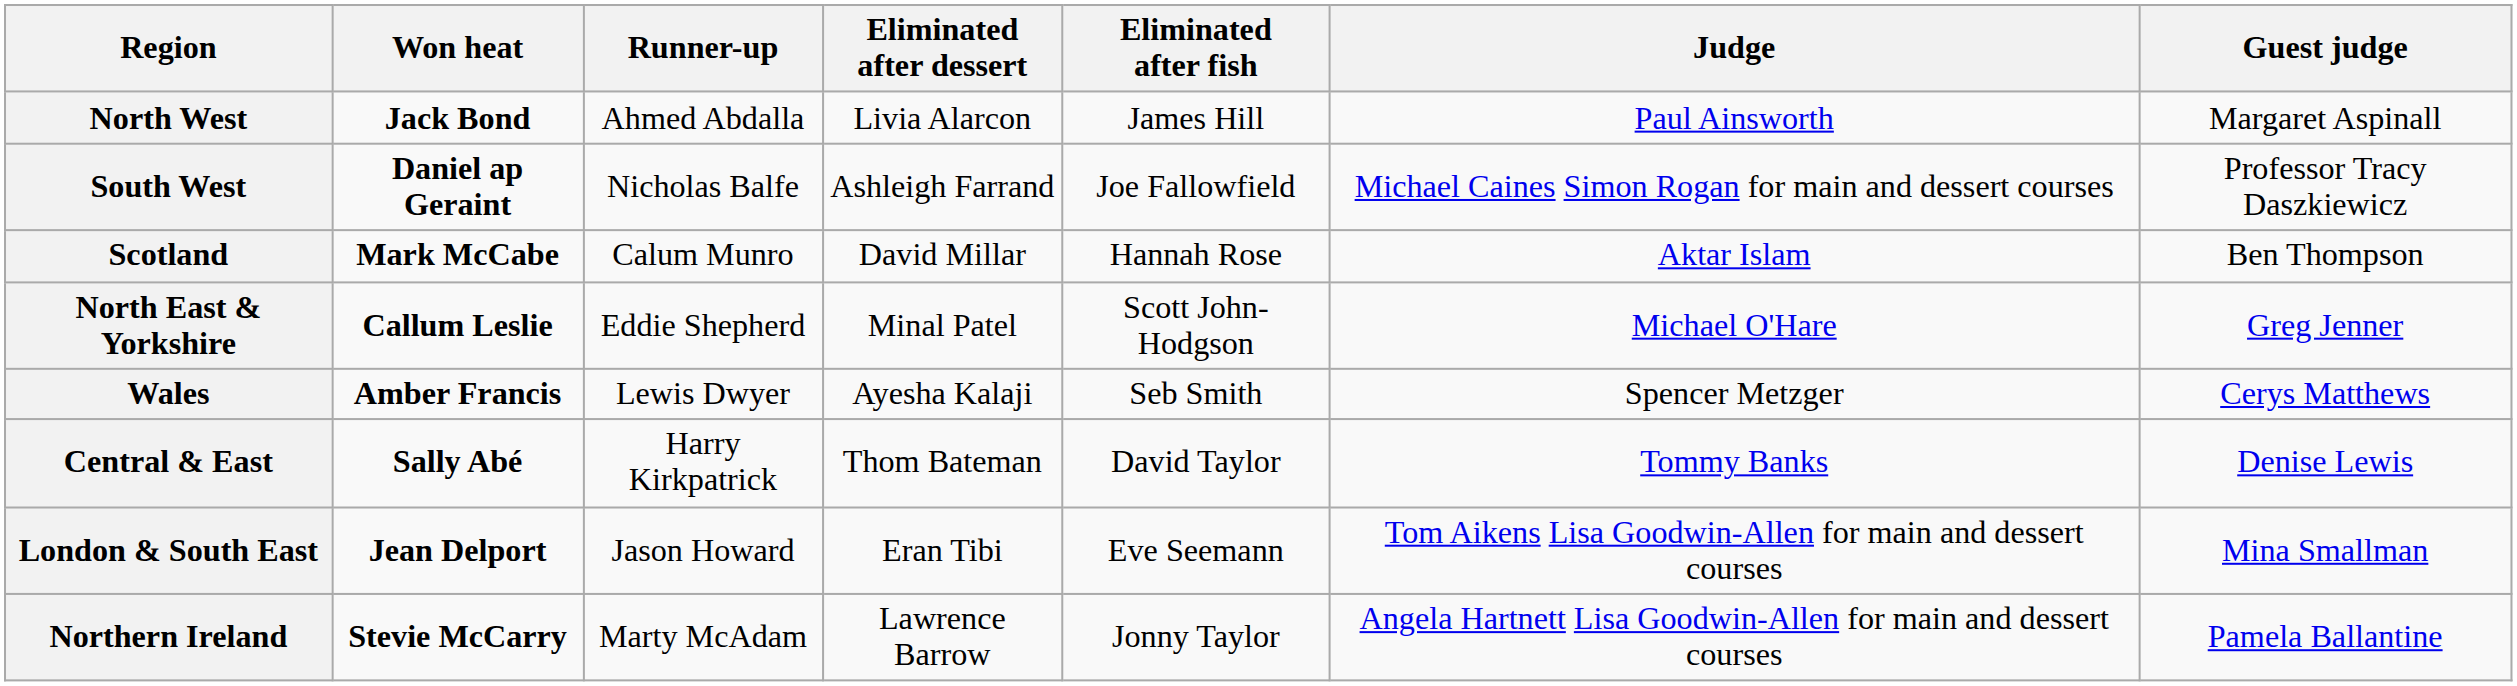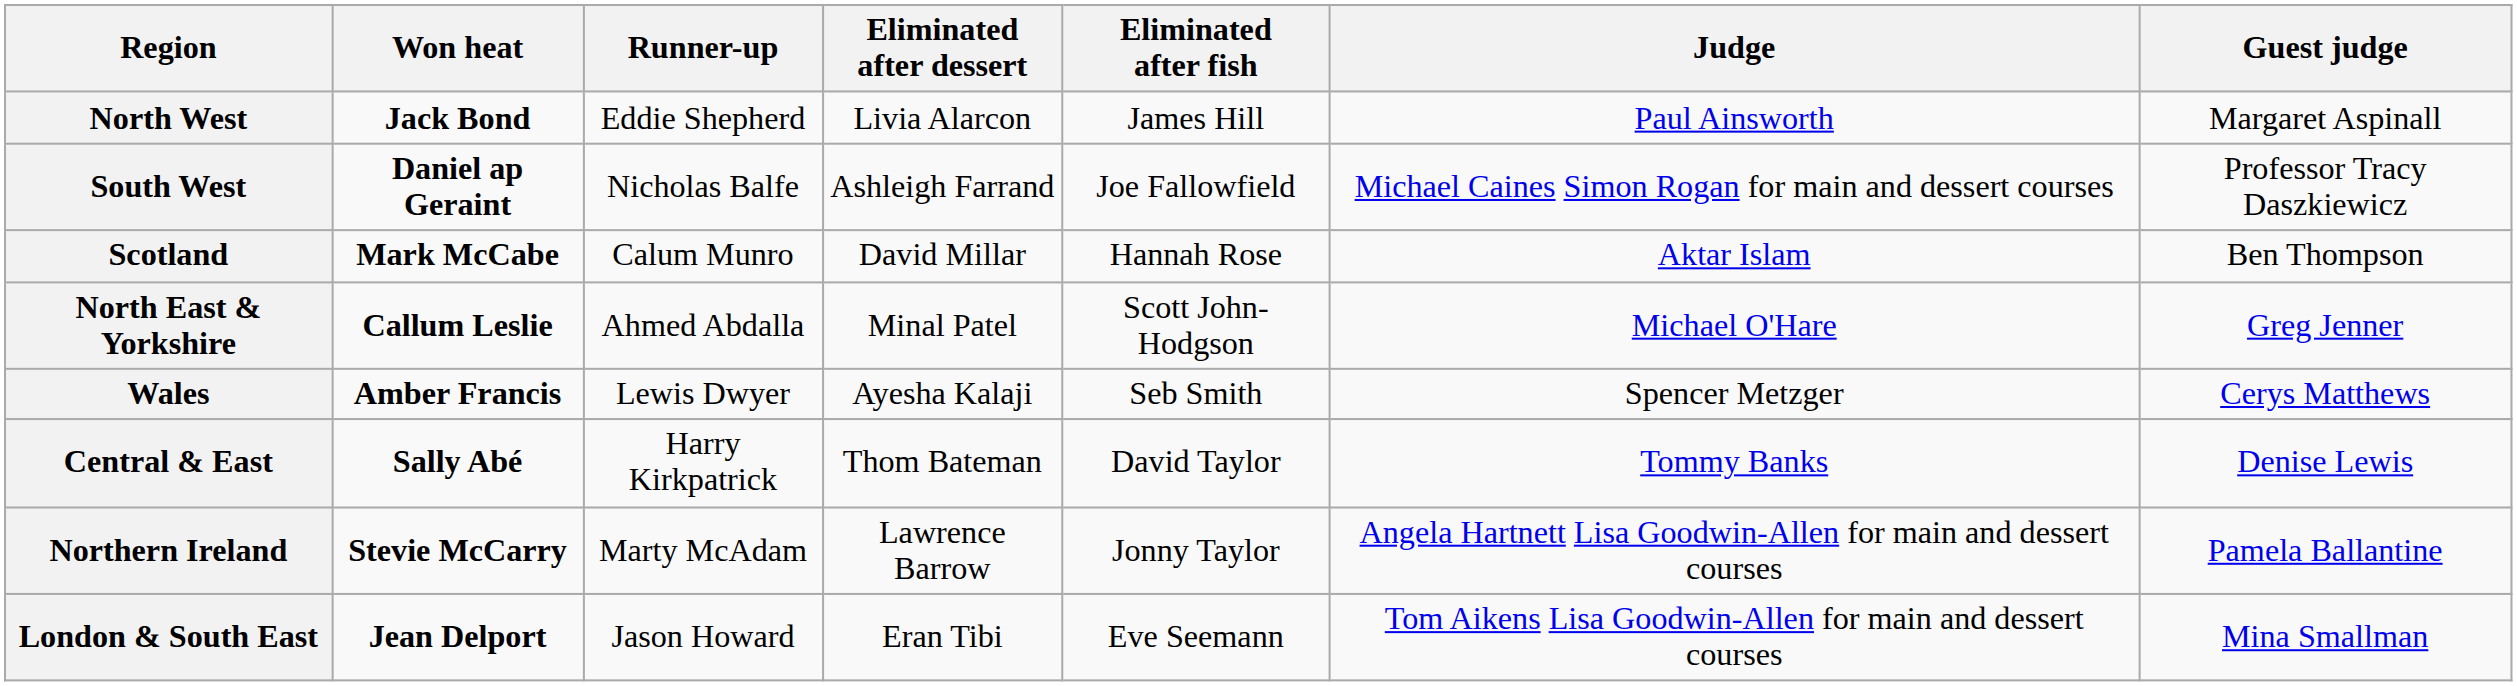North West | Runner-up: Ahmed Abdalla -> Eddie Shepherd
North East & Yorkshire | Runner-up: Eddie Shepherd -> Ahmed Abdalla
rows swapped: Northern Ireland <-> London & South East
